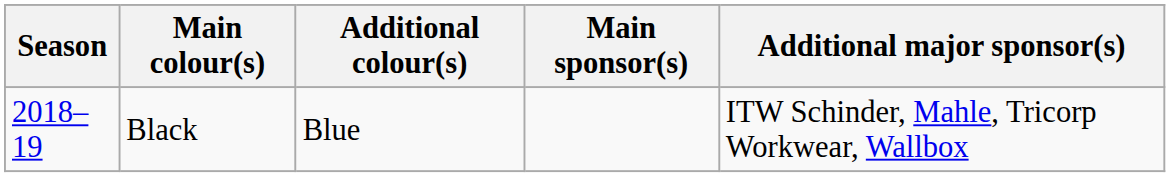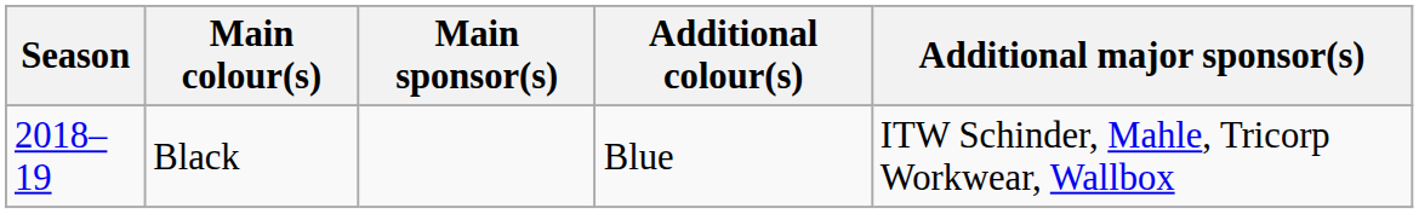columns swapped: Additional colour(s) <-> Main sponsor(s)
